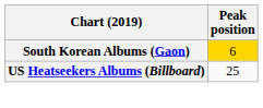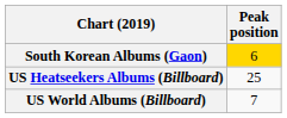+ row: US World Albums (Billboard) | 7
